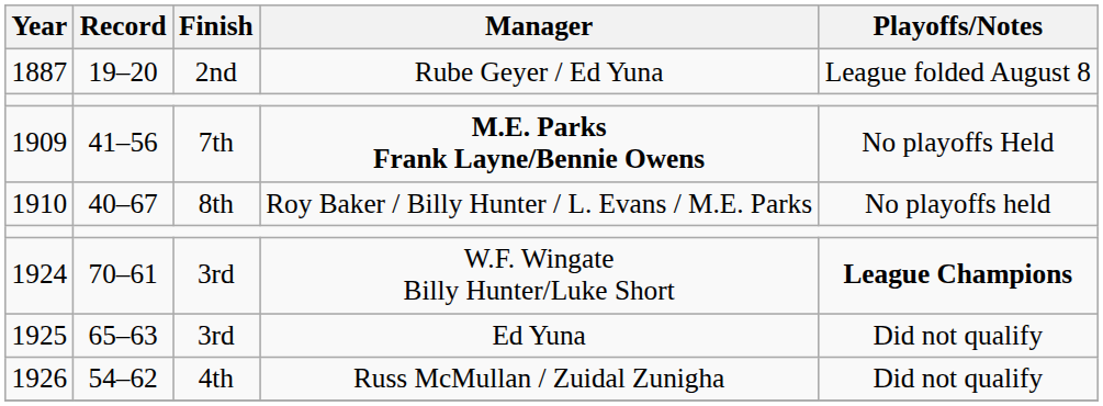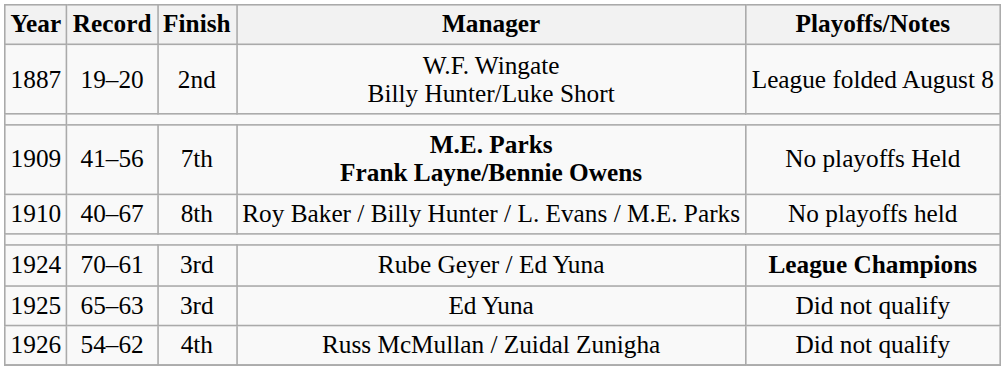1887 | Manager: Rube Geyer / Ed Yuna -> W.F. Wingate Billy Hunter/Luke Short
1924 | Manager: W.F. Wingate Billy Hunter/Luke Short -> Rube Geyer / Ed Yuna
